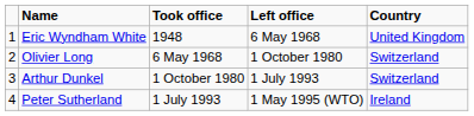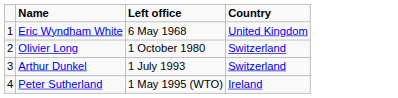- column: Took office | 1948 | 6 May 1968 | 1 October 1980 | 1 July 1993
